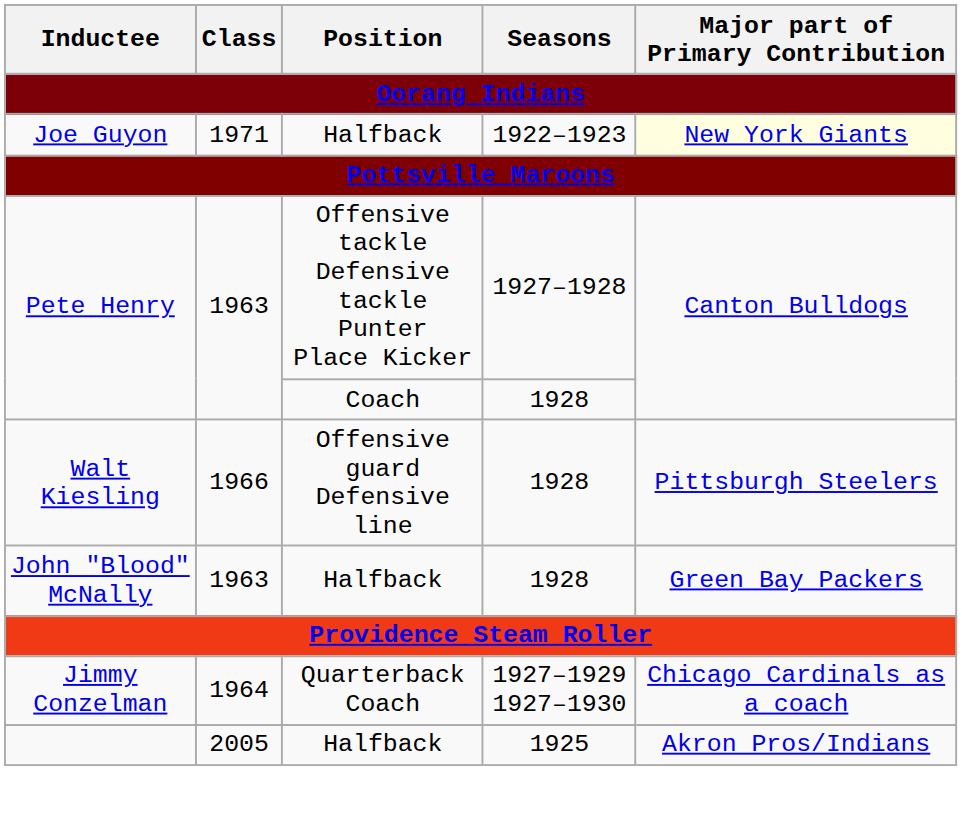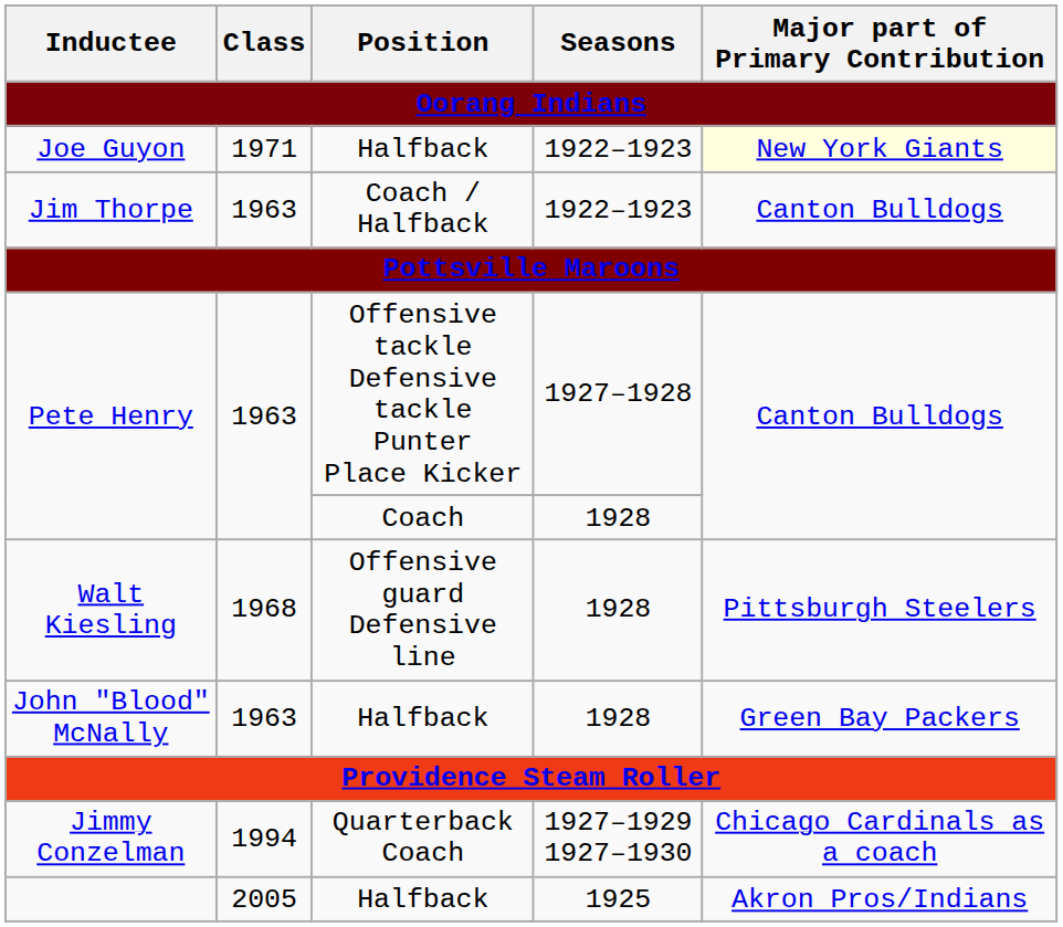+ row: Jim Thorpe | 1963 | Coach / Halfback | 1922–1923 | Canton Bulldogs
Walt Kiesling | Class: 1966 -> 1968
Jimmy Conzelman | Class: 1964 -> 1994
